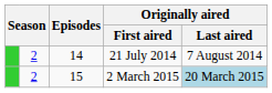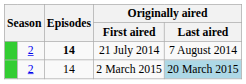21 July 2014 | Episodes: normal -> bold
2 March 2015 | Episodes: 15 -> 14
